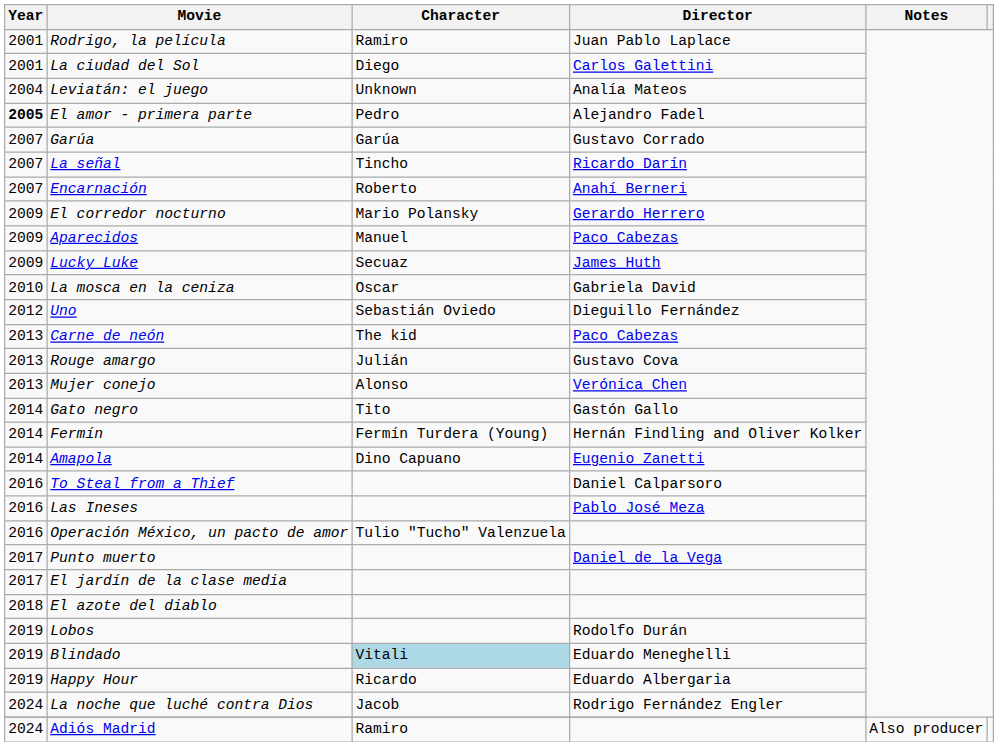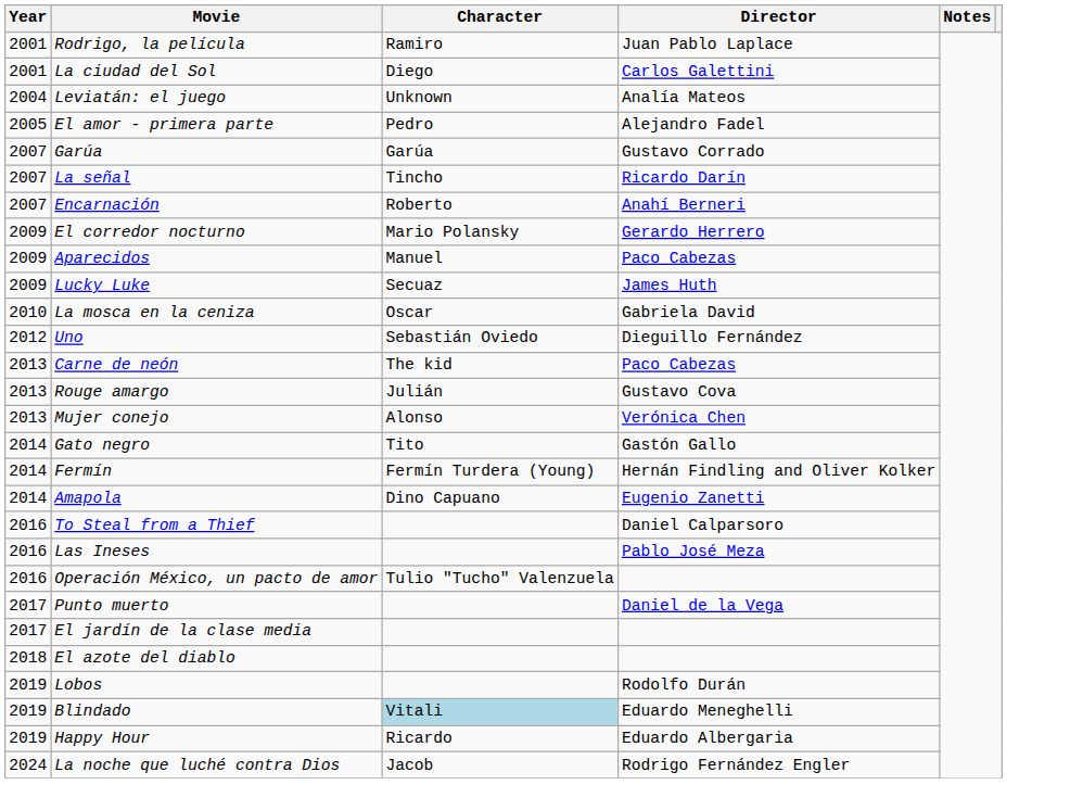El amor - primera parte | Year: bold -> normal
- row: 2024 | Adiós Madrid | Ramiro | Also producer
